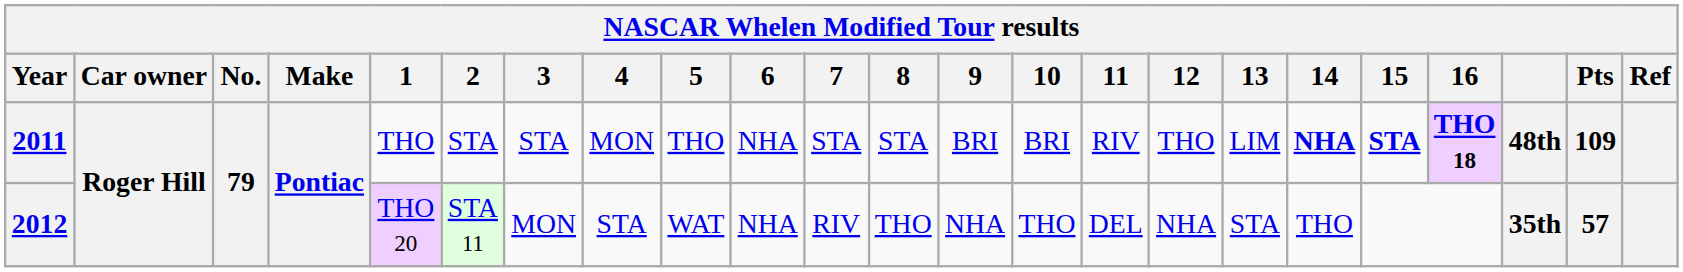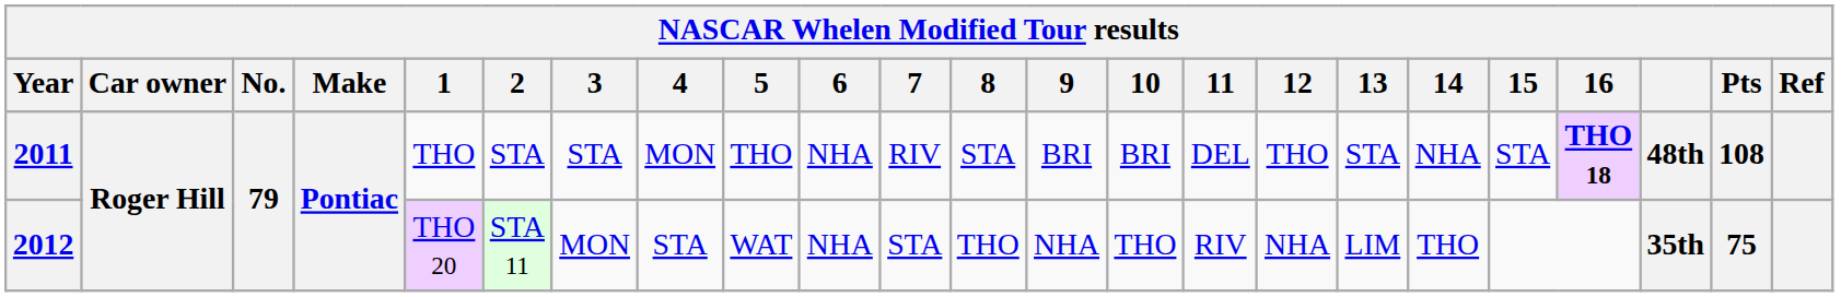2011 | 7: STA -> RIV
2011 | 11: RIV -> DEL
2011 | 13: LIM -> STA
2011 | 14: bold -> normal
2011 | 15: bold -> normal
2011 | Pts: 109 -> 108
2012 | 7: RIV -> STA
2012 | 11: DEL -> RIV
2012 | 13: STA -> LIM
2012 | Pts: 57 -> 75
